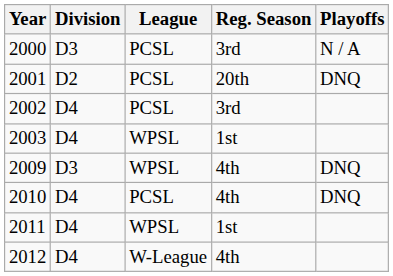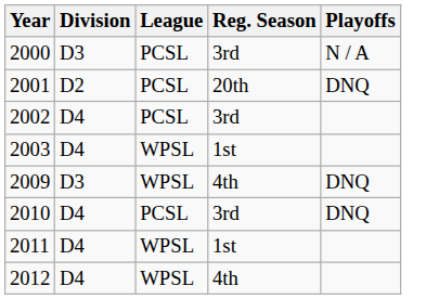2010 | Reg. Season: 4th -> 3rd
2012 | League: W-League -> WPSL
